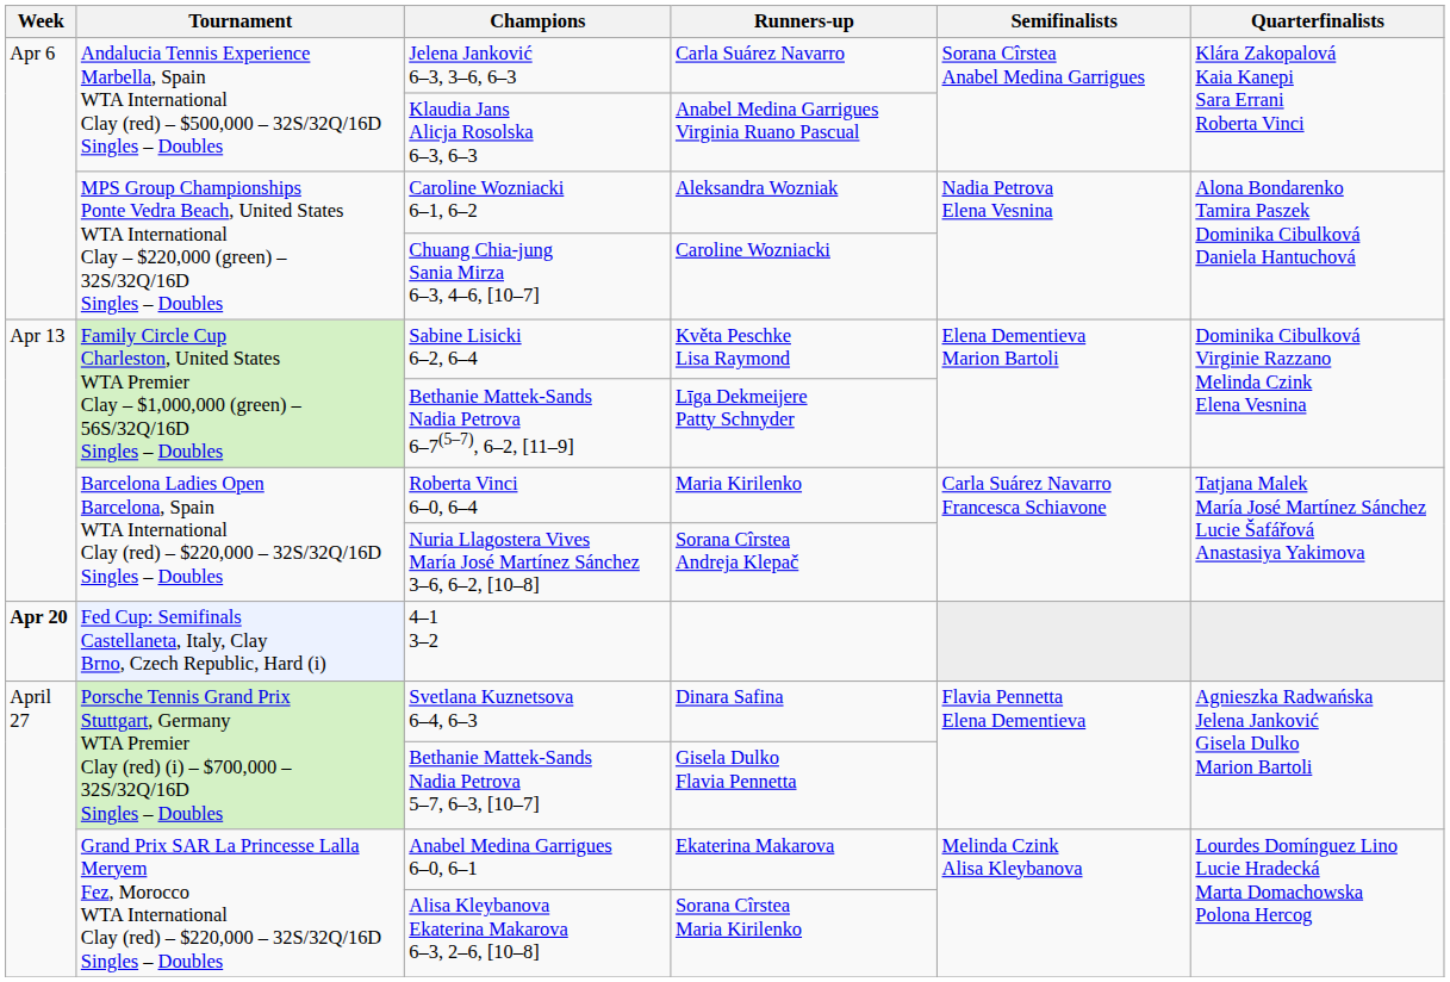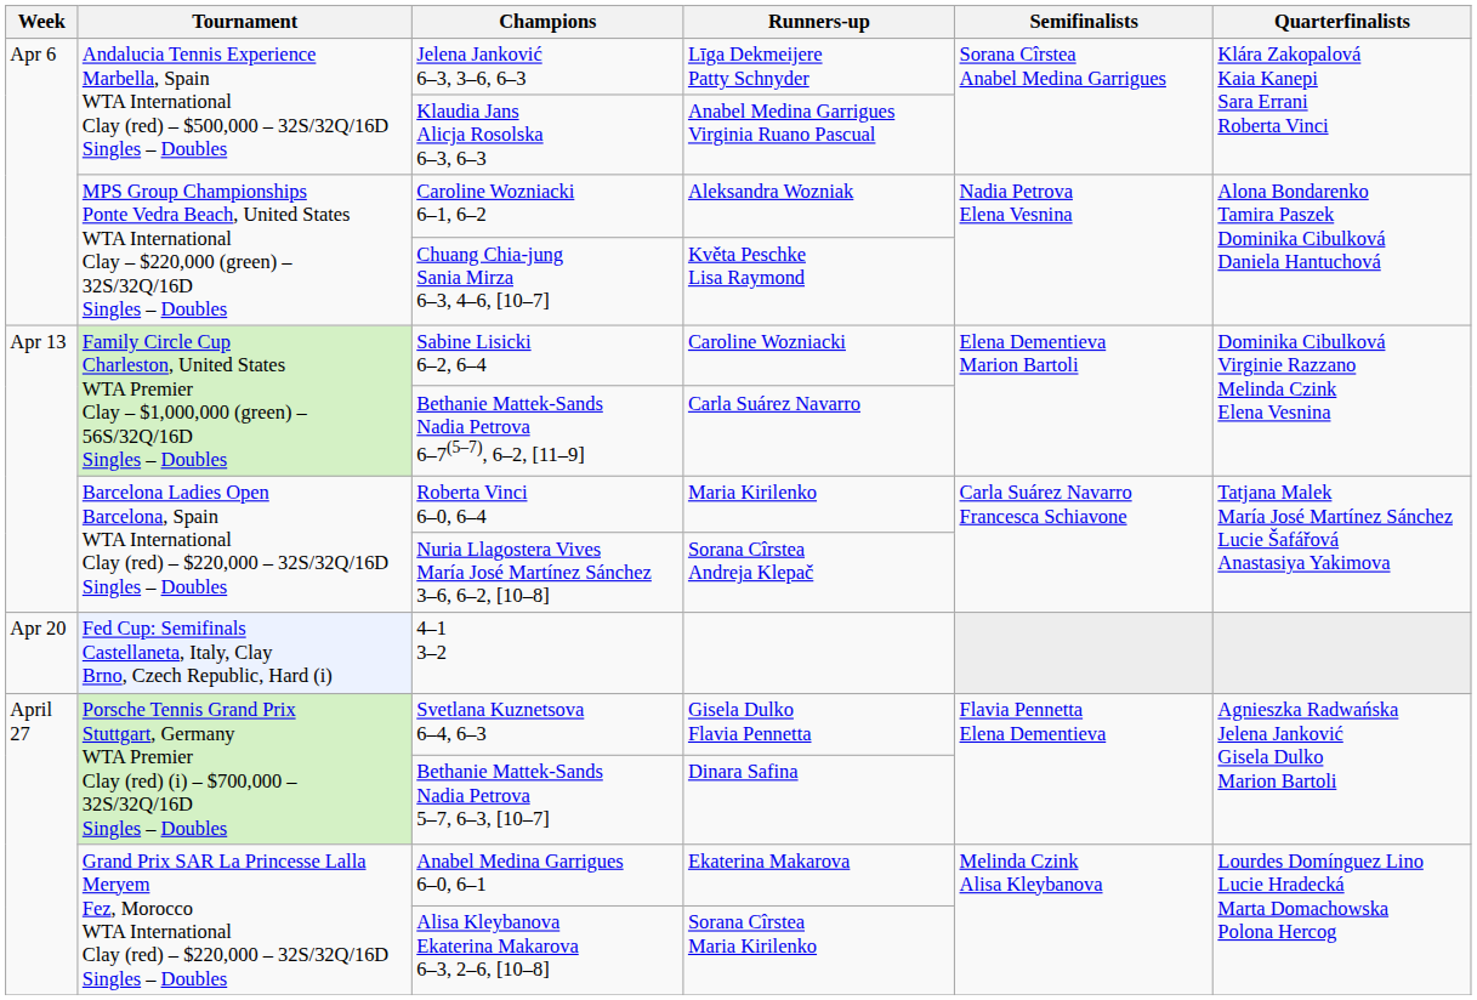Jelena Janković 6–3, 3–6, 6–3 | Runners-up: Carla Suárez Navarro -> Līga Dekmeijere Patty Schnyder
Chuang Chia-jung Sania Mirza 6–3, 4–6, [10–7] | Runners-up: Caroline Wozniacki -> Květa Peschke Lisa Raymond
Sabine Lisicki 6–2, 6–4 | Runners-up: Květa Peschke Lisa Raymond -> Caroline Wozniacki
Bethanie Mattek-Sands Nadia Petrova 6–7(5–7), 6–2, [11–9] | Runners-up: Līga Dekmeijere Patty Schnyder -> Carla Suárez Navarro
4–1 3–2 | Week: bold -> normal
Svetlana Kuznetsova 6–4, 6–3 | Runners-up: Dinara Safina -> Gisela Dulko Flavia Pennetta
Bethanie Mattek-Sands Nadia Petrova 5–7, 6–3, [10–7] | Runners-up: Gisela Dulko Flavia Pennetta -> Dinara Safina
